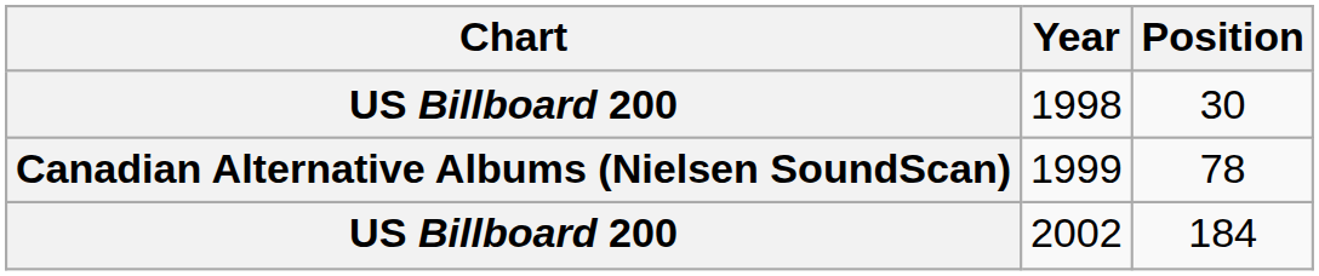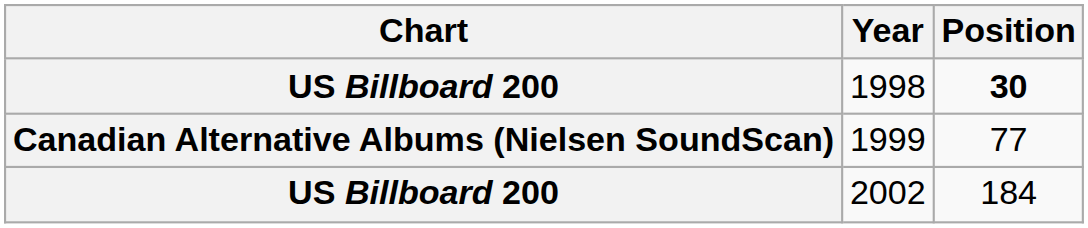1998 | Position: normal -> bold
1999 | Position: 78 -> 77
